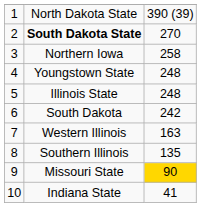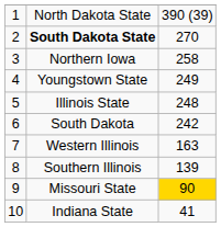Youngstown State | column 3: 248 -> 249
Southern Illinois | column 3: 135 -> 139
